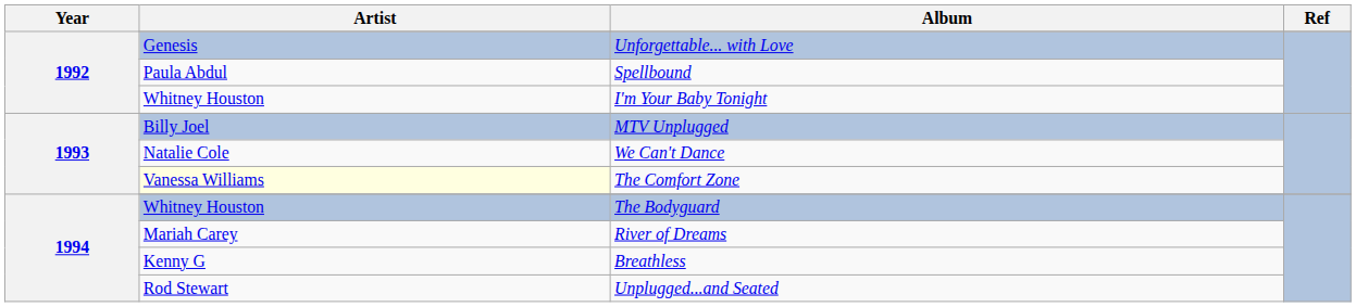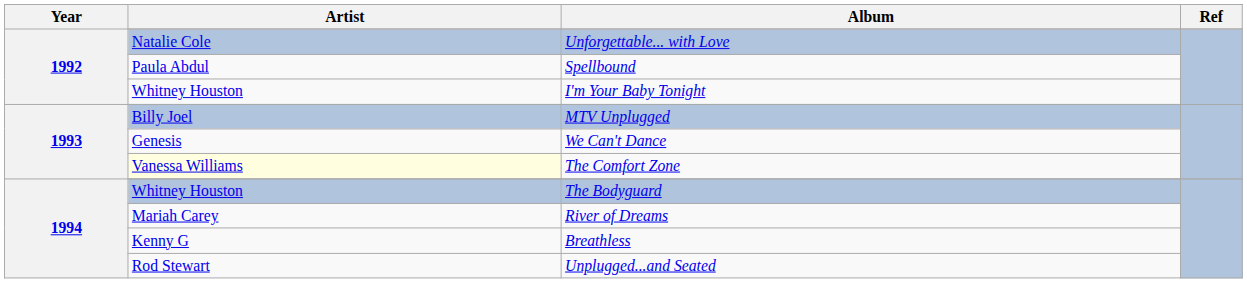Unforgettable... with Love | Artist: Genesis -> Natalie Cole
We Can't Dance | Artist: Natalie Cole -> Genesis
